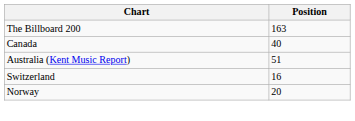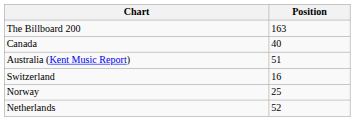Norway | Position: 20 -> 25
+ row: Netherlands | 52
